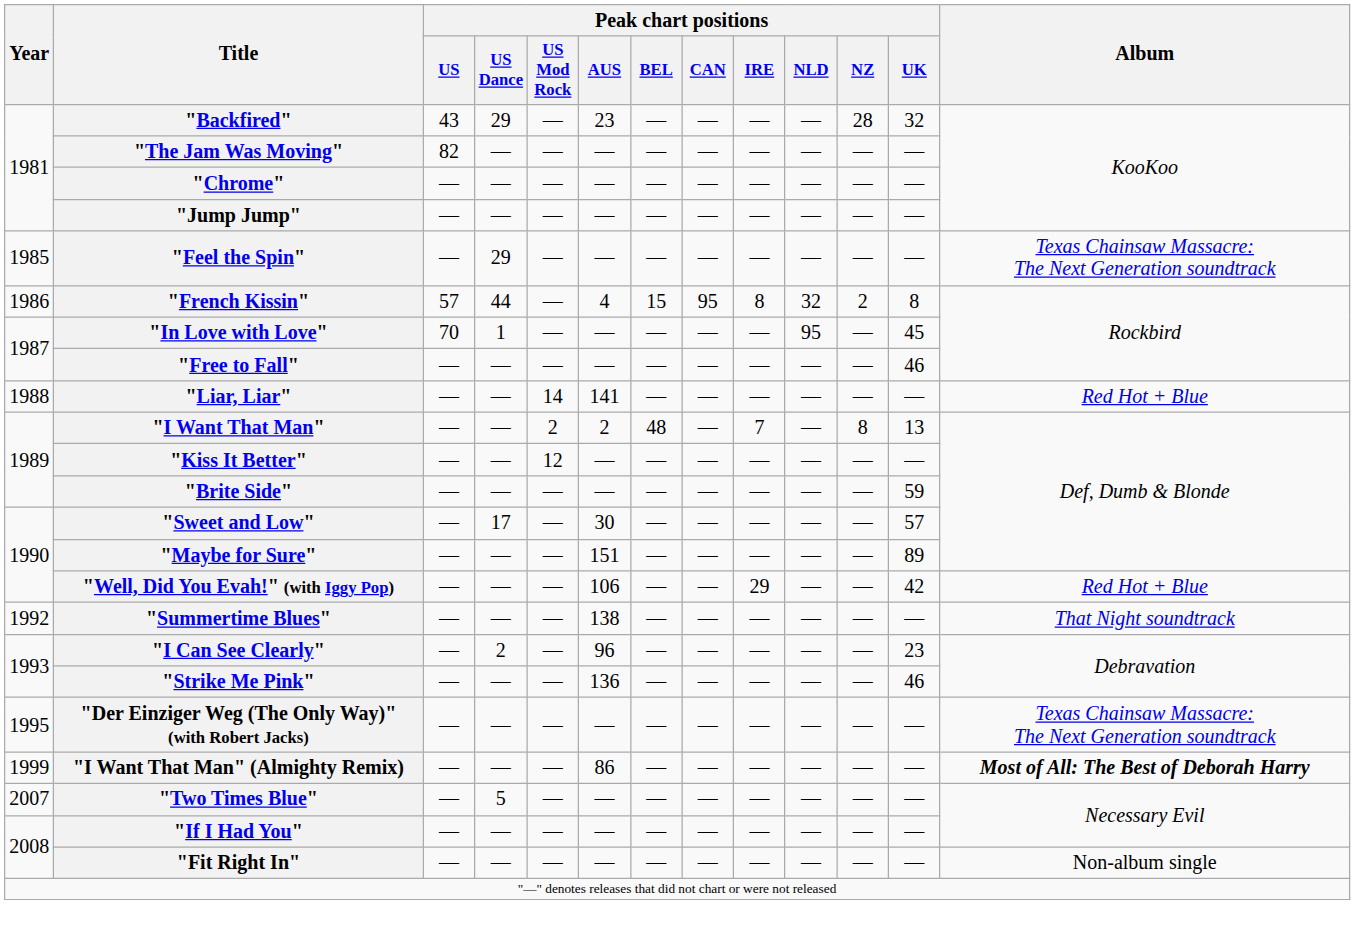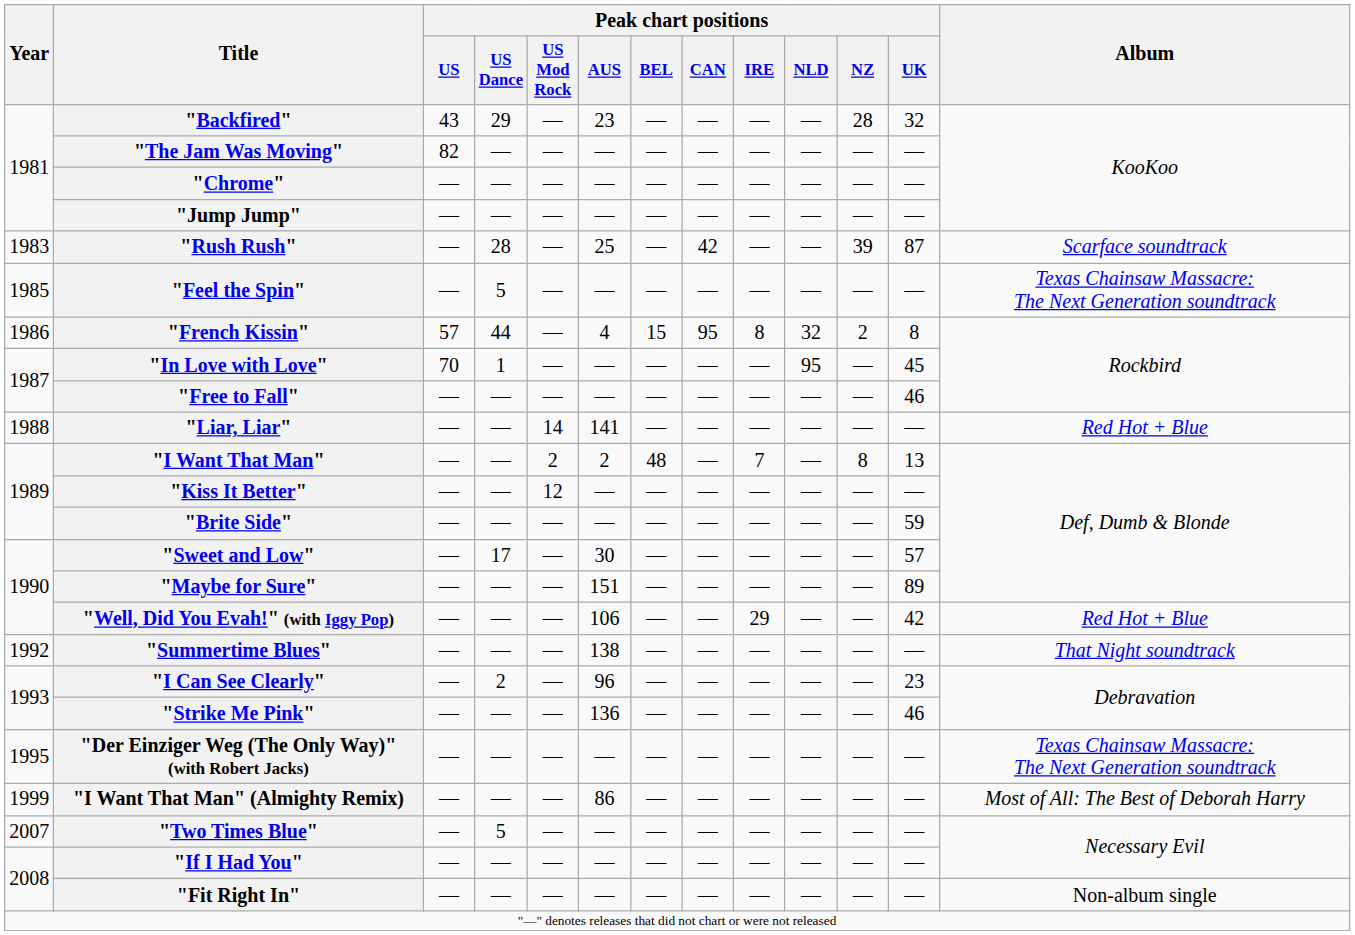+ row: 1983 | "Rush Rush" | — | 28 | — | 25 | — | 42 | — | — | 39 | 87 | Scarface soundtrack
"Feel the Spin" | Peak chart positions / US Dance: 29 -> 5
"I Want That Man" (Almighty Remix) | Album: bold -> normal
